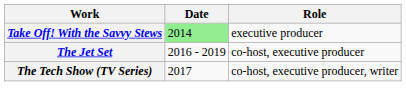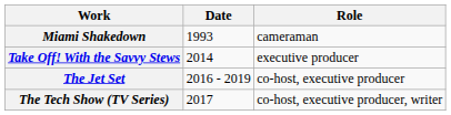+ row: Miami Shakedown | 1993 | cameraman
Take Off! With the Savvy Stews | Date: lightgreen background -> no background
